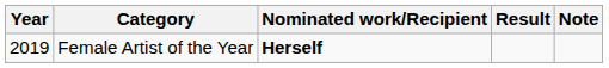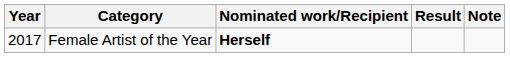Female Artist of the Year | Year: 2019 -> 2017
